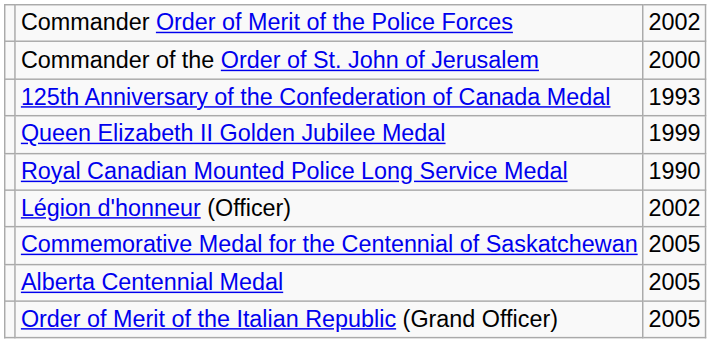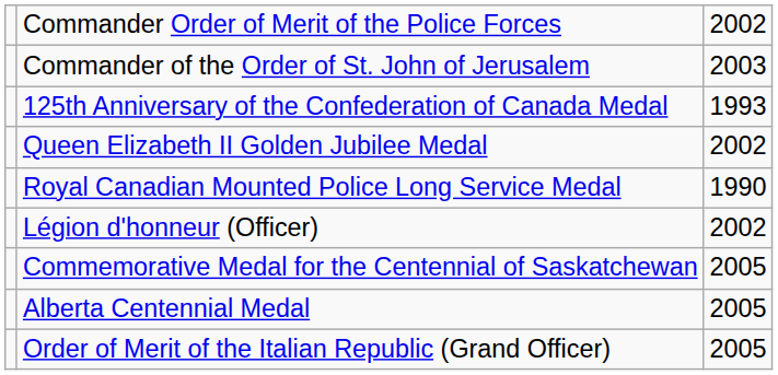Commander of the Order of St. John of Jerusalem | column 3: 2000 -> 2003
Queen Elizabeth II Golden Jubilee Medal | column 3: 1999 -> 2002
